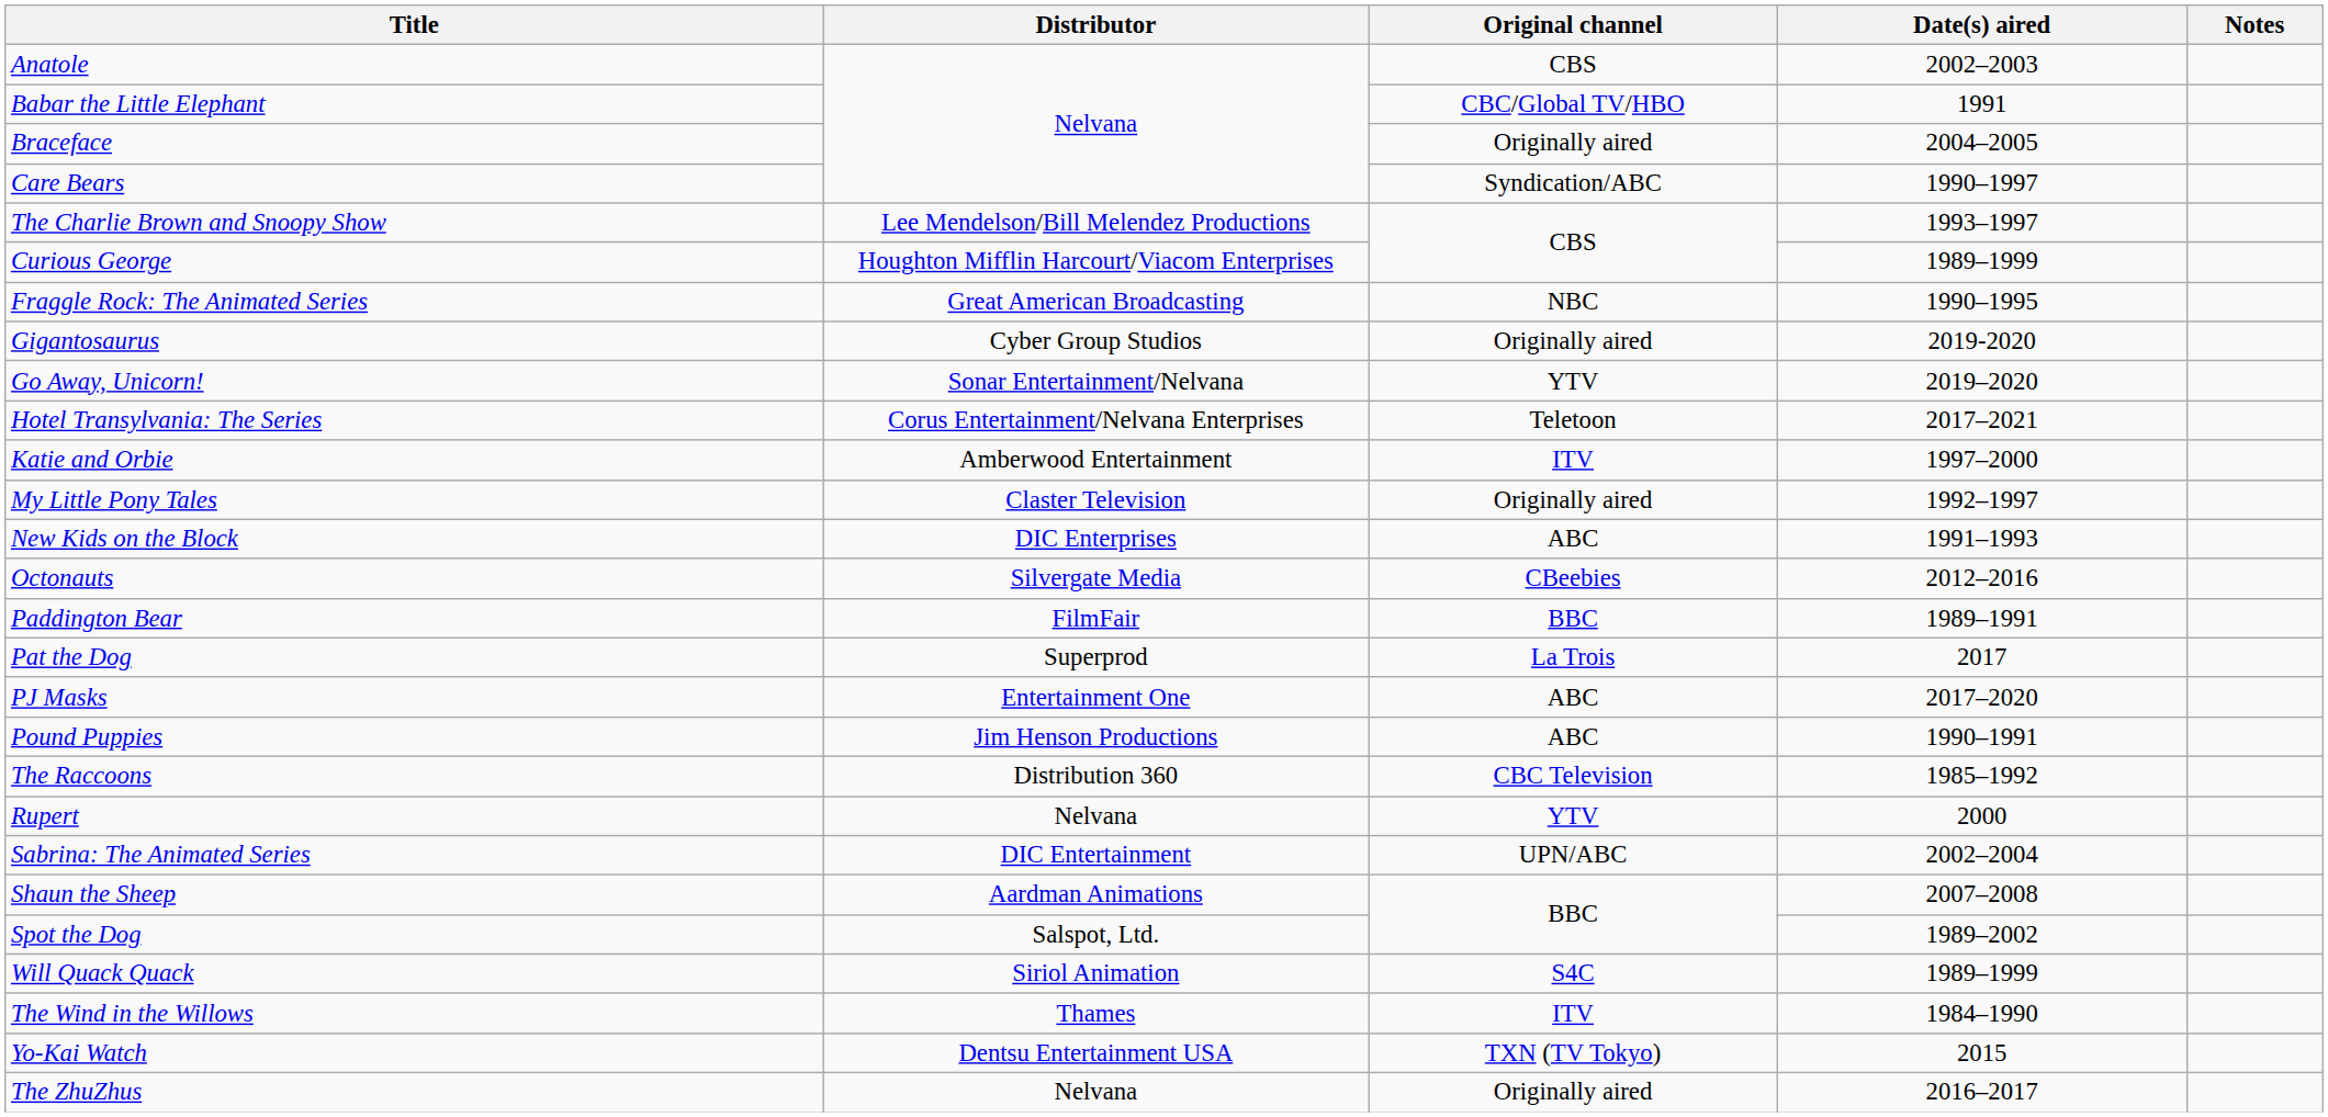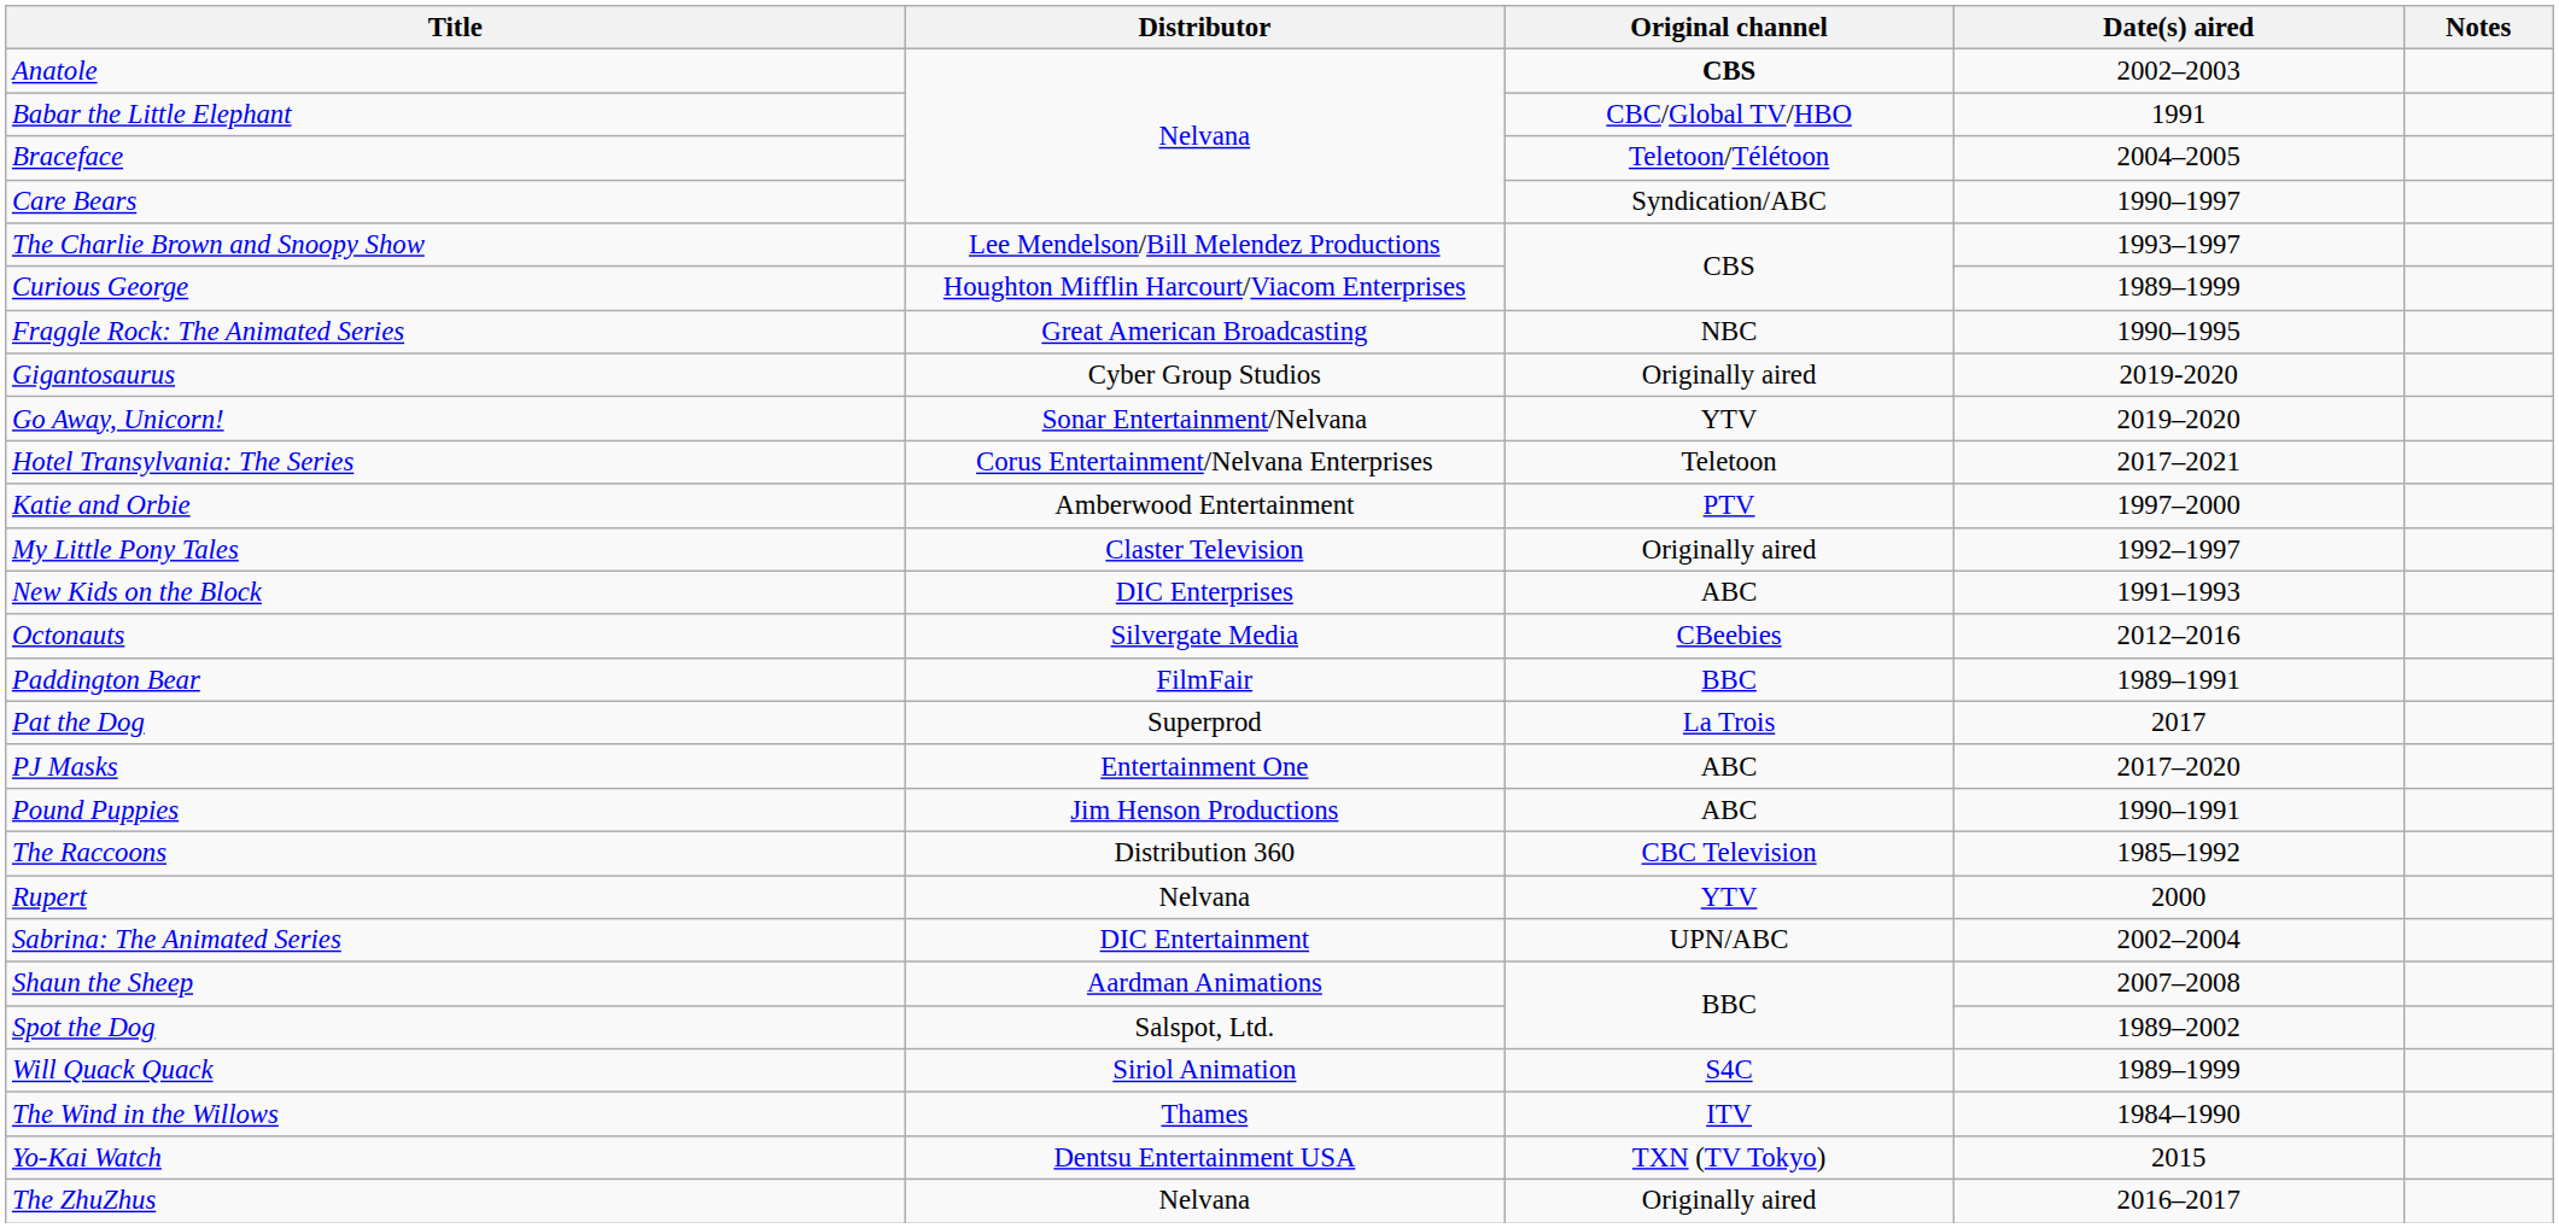Anatole | Original channel: normal -> bold
Braceface | Original channel: Originally aired -> Teletoon/Télétoon
Katie and Orbie | Original channel: ITV -> PTV
